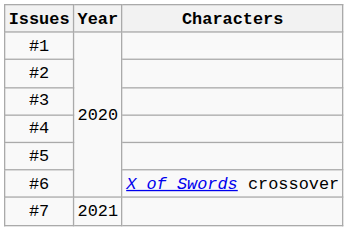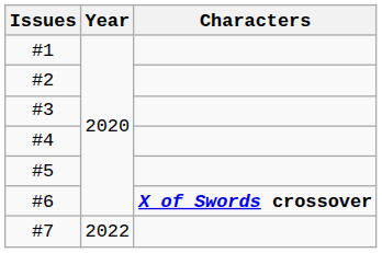#6 | Characters: normal -> bold
#7 | Year: 2021 -> 2022
